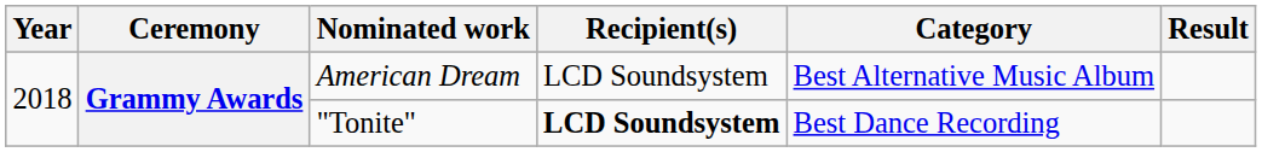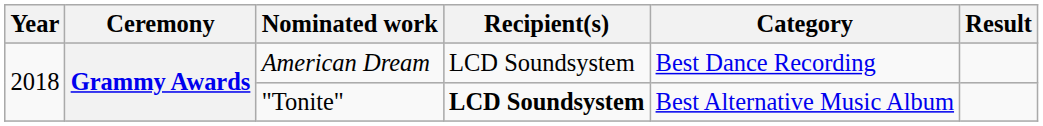American Dream | Category: Best Alternative Music Album -> Best Dance Recording
"Tonite" | Category: Best Dance Recording -> Best Alternative Music Album
